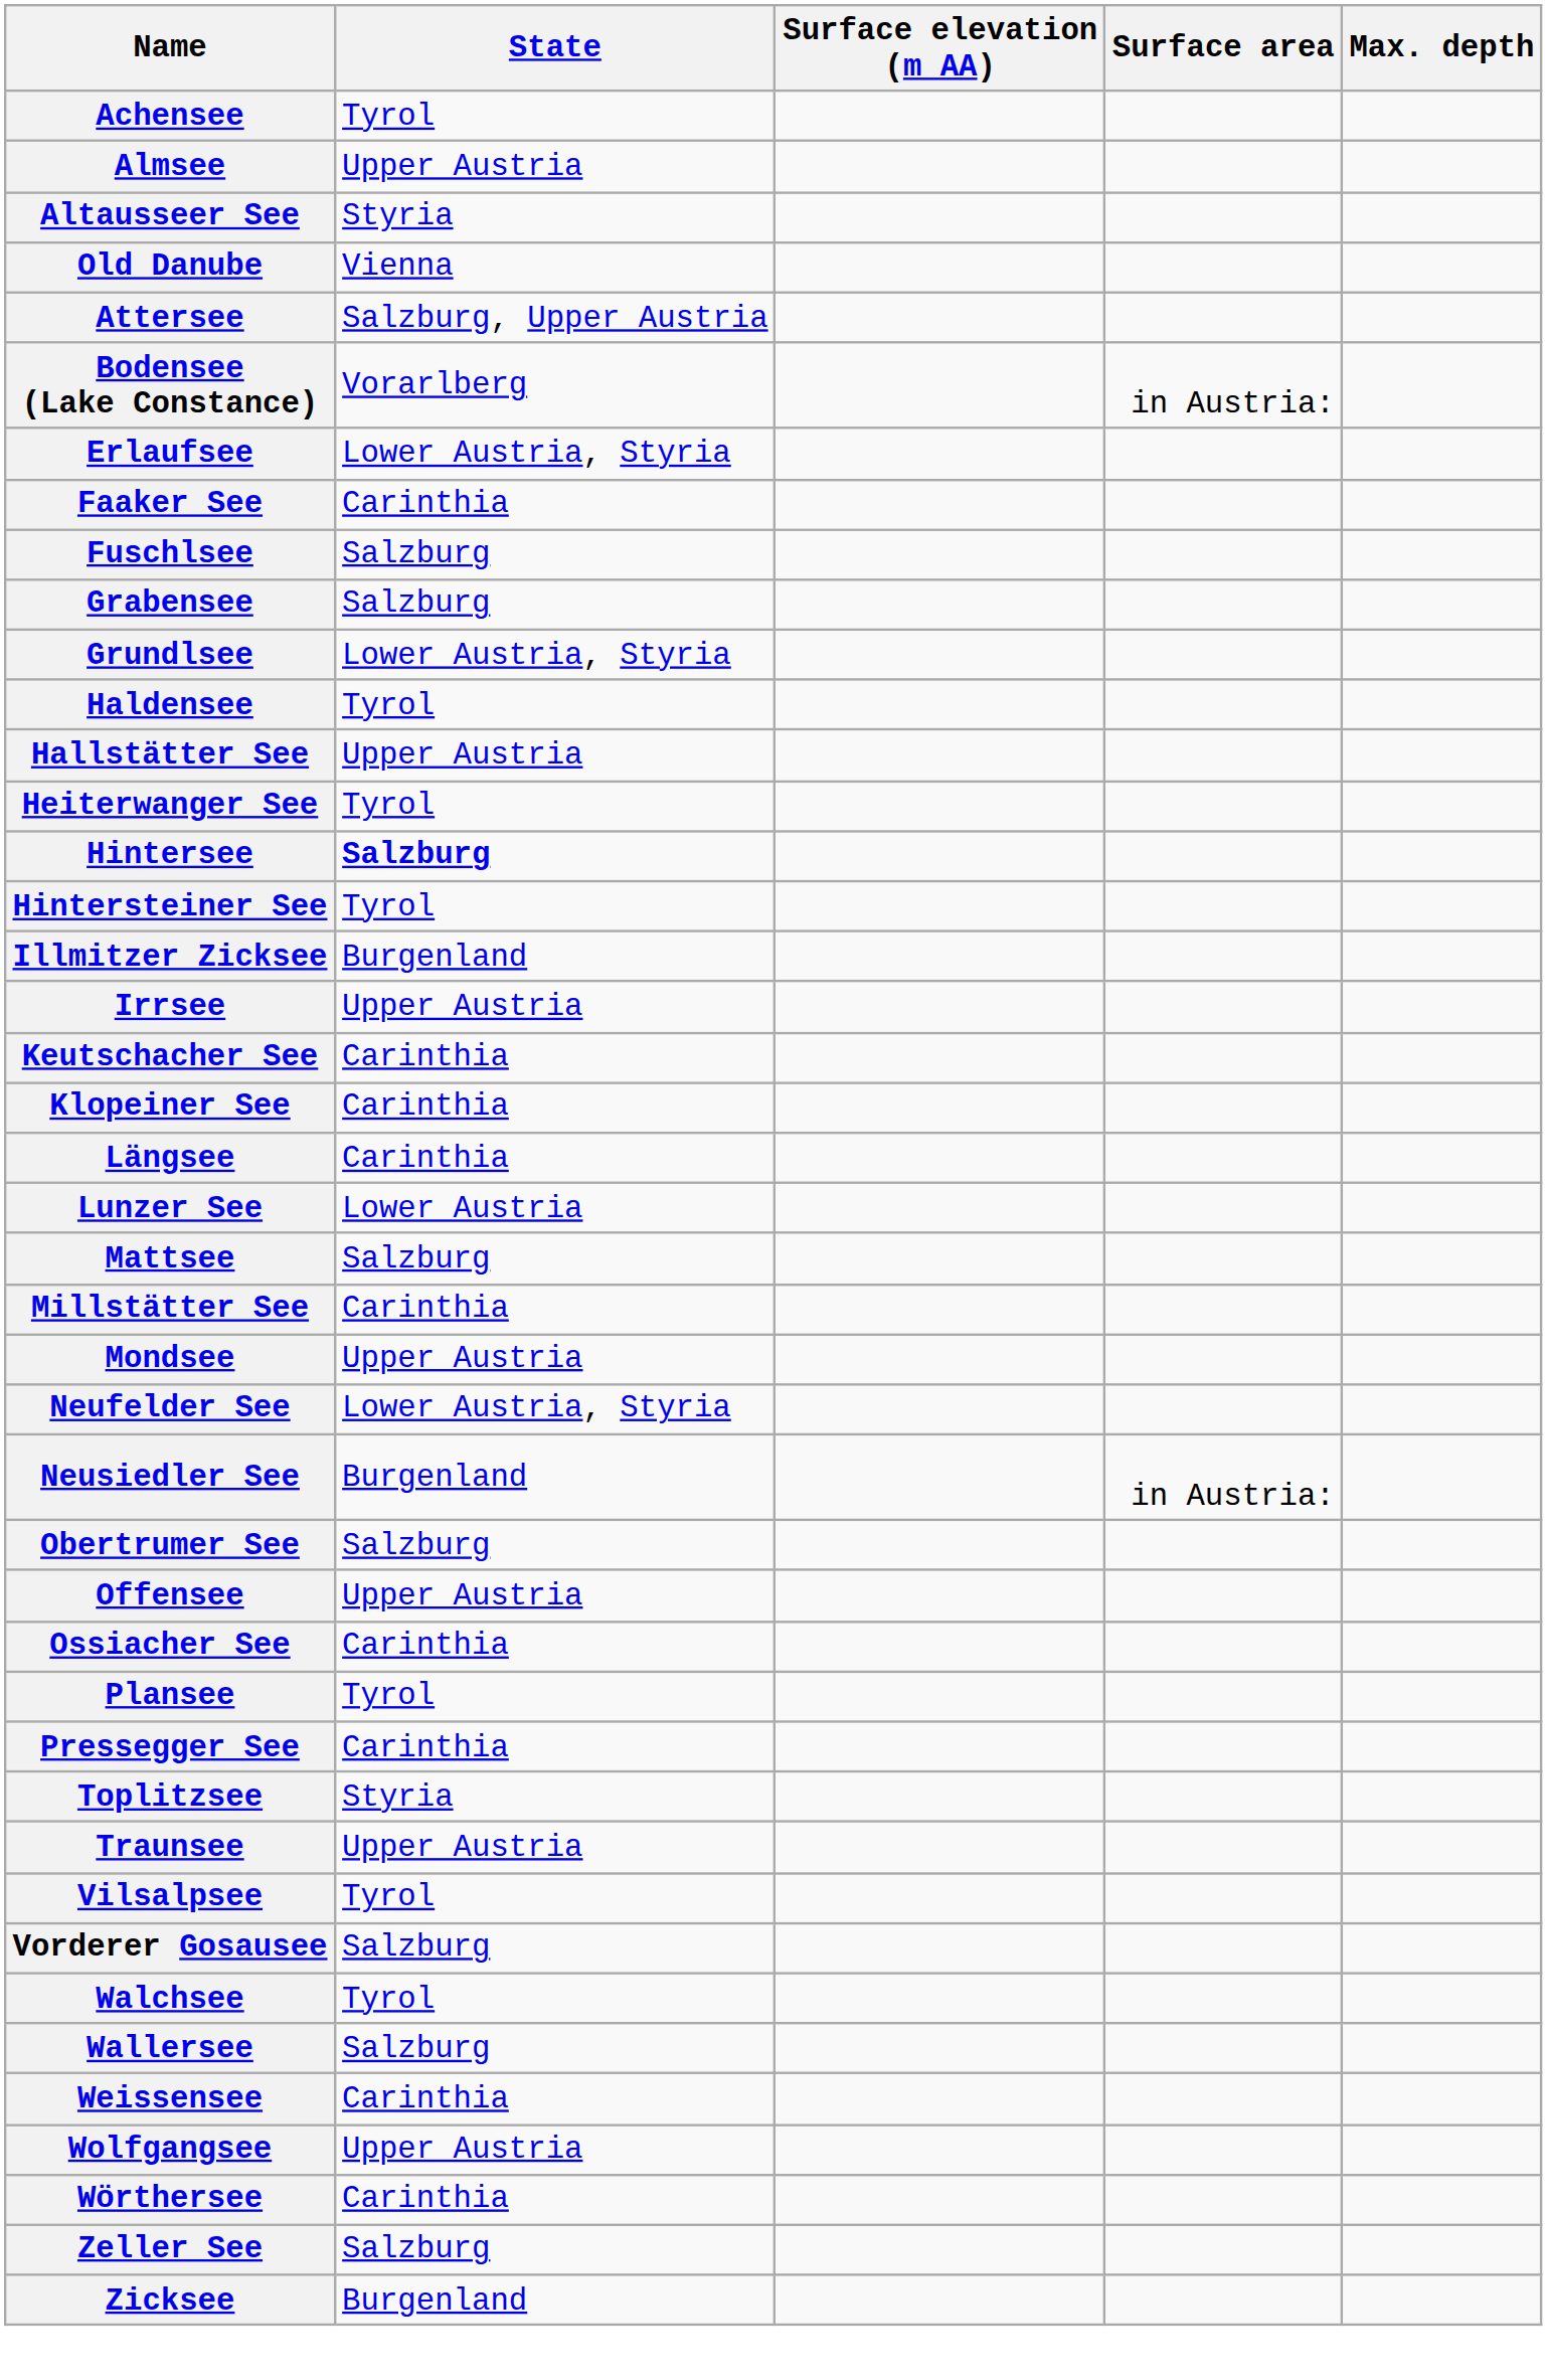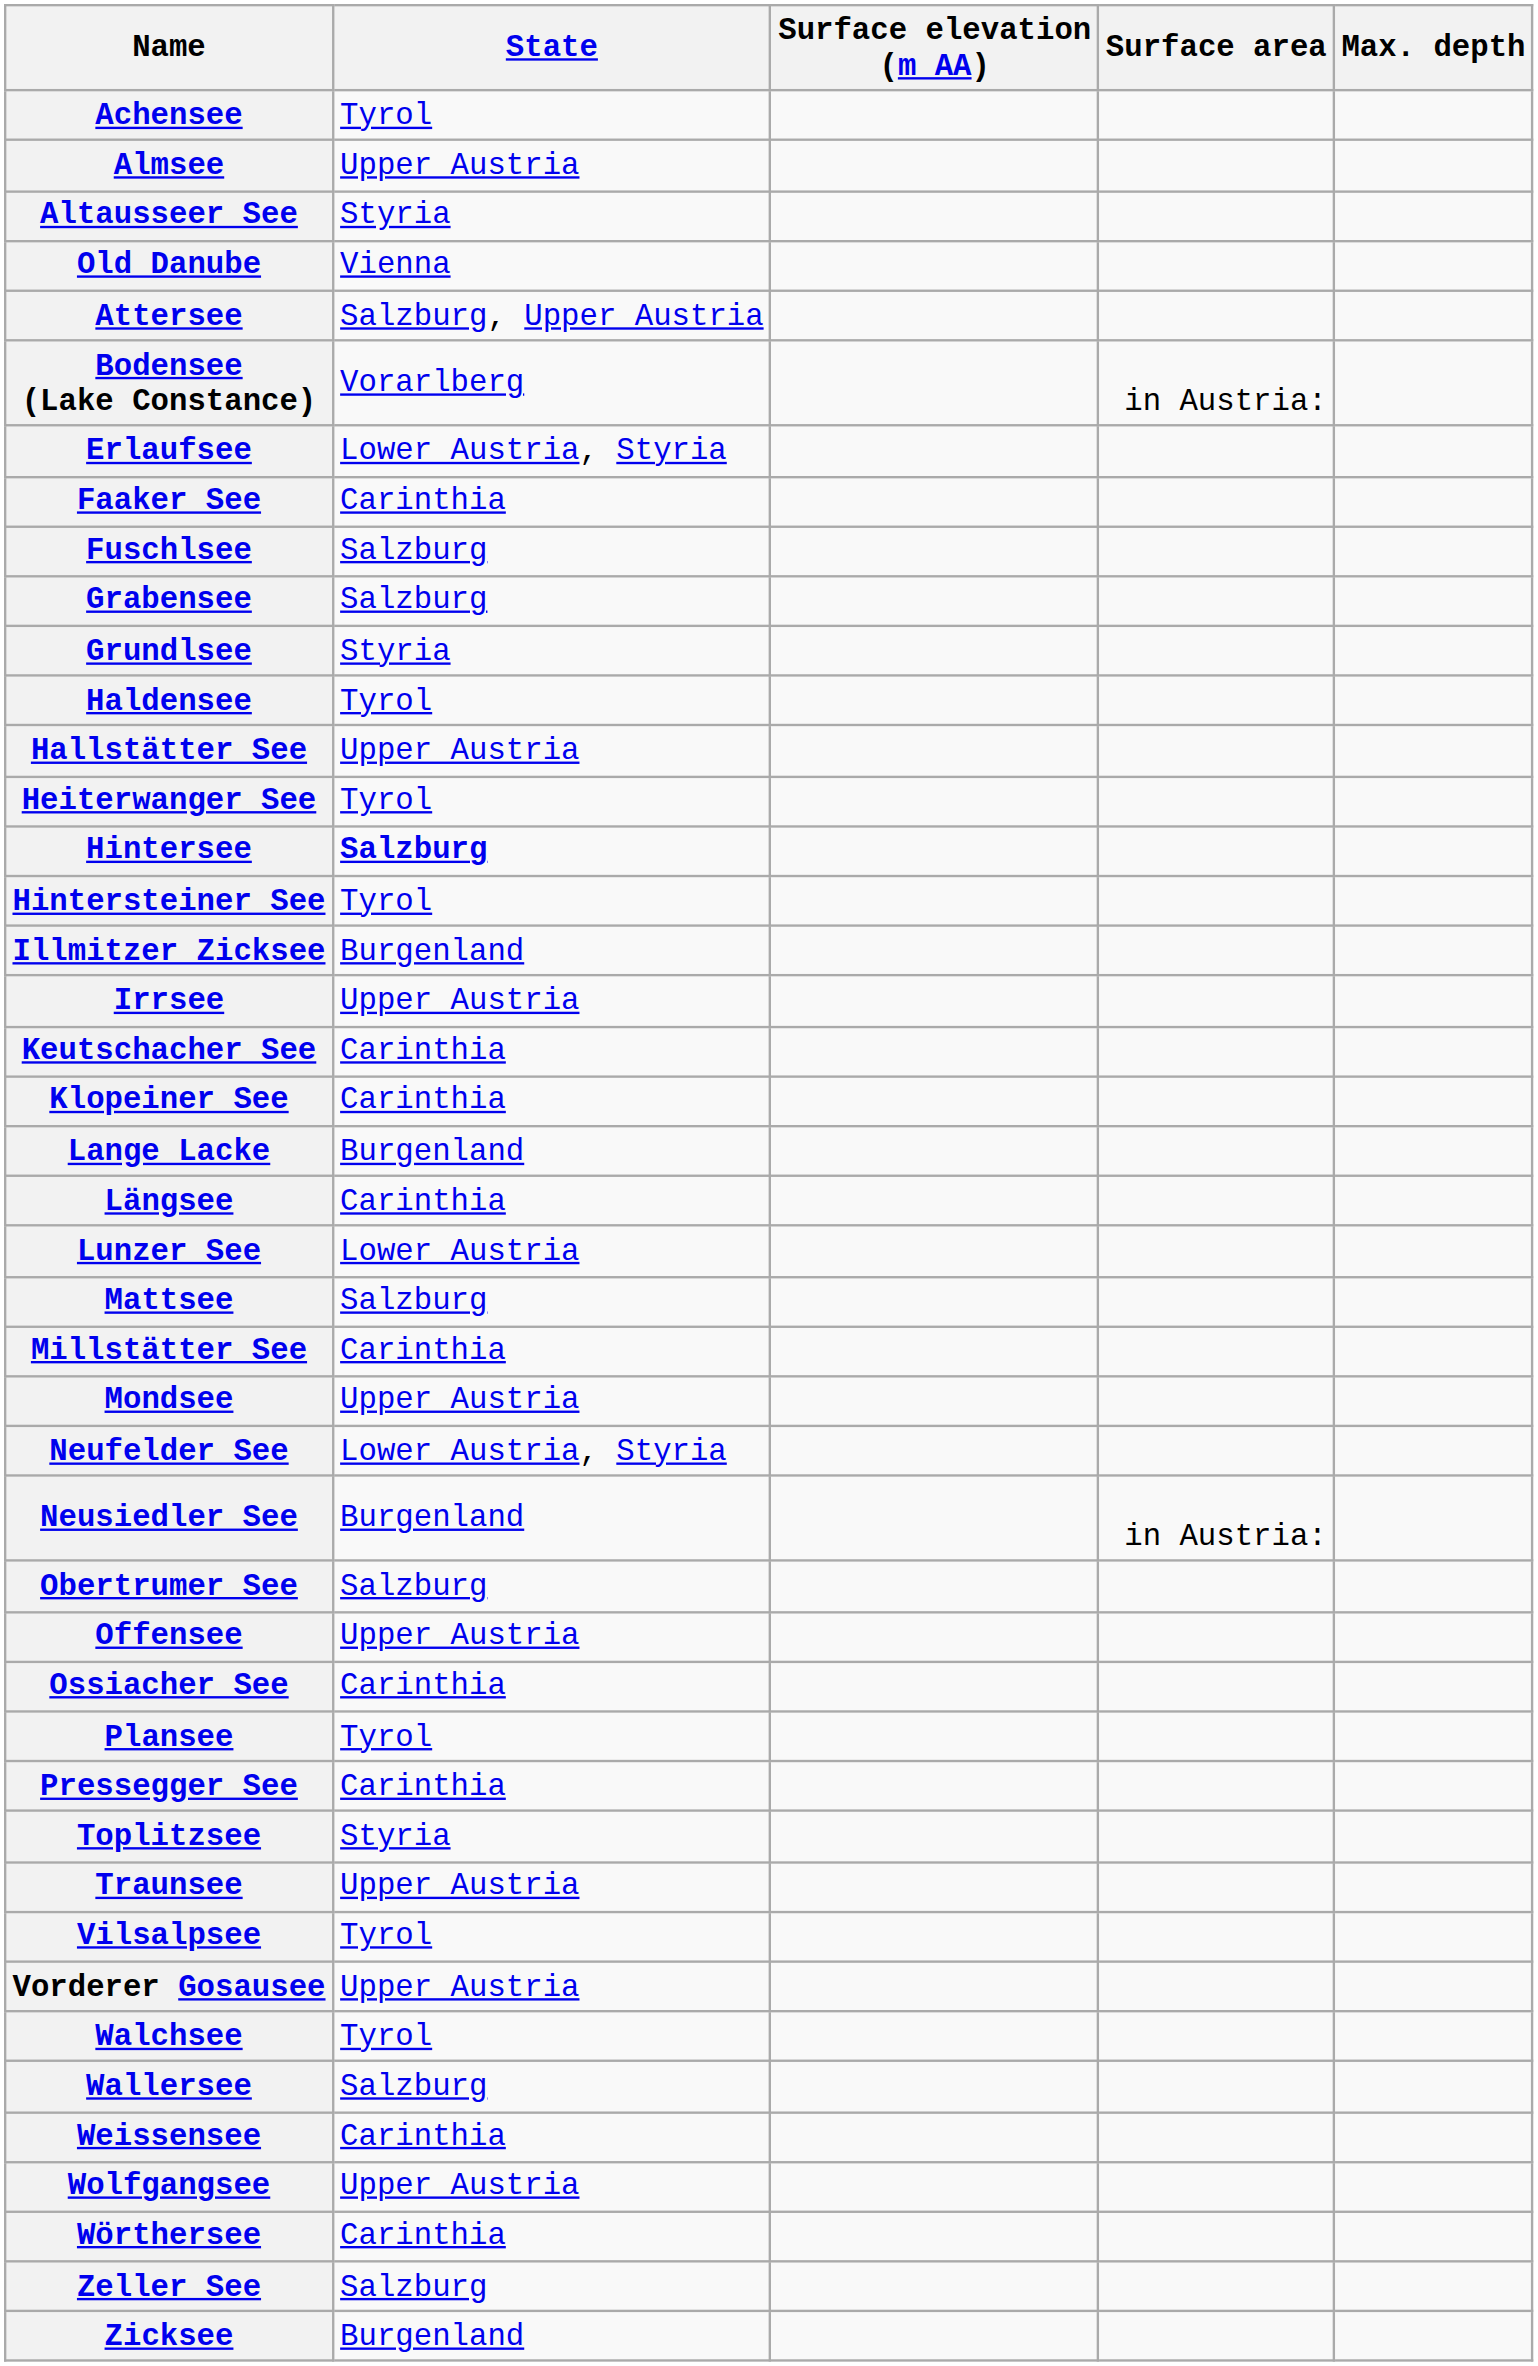Grundlsee | State: Lower Austria, Styria -> Styria
+ row: Lange Lacke | Burgenland
Vorderer Gosausee | State: Salzburg -> Upper Austria
